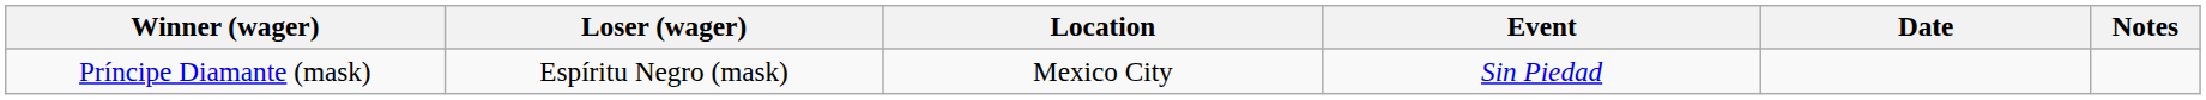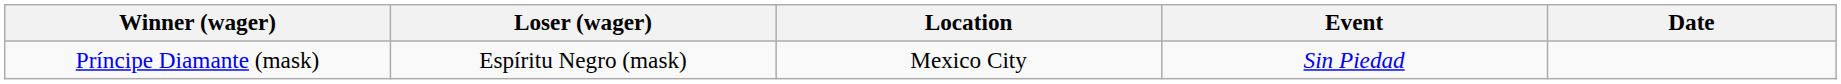- column: Notes
